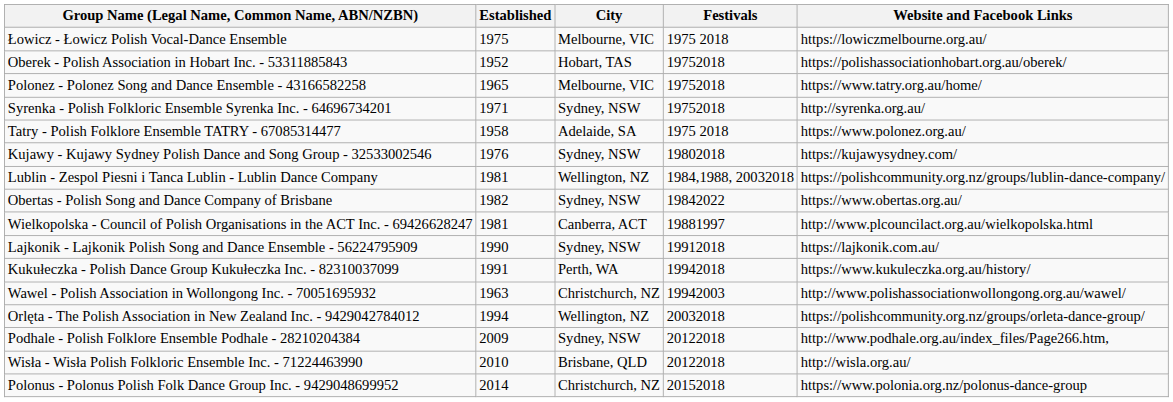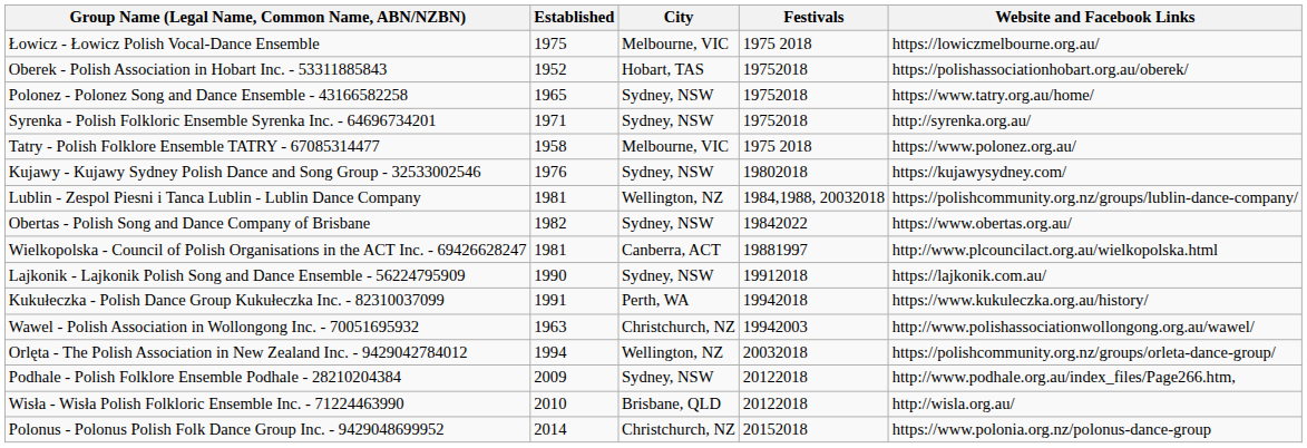Polonez - Polonez Song and Dance Ensemble - 43166582258 | City: Melbourne, VIC -> Sydney, NSW
Tatry - Polish Folklore Ensemble TATRY - 67085314477 | City: Adelaide, SA -> Melbourne, VIC
